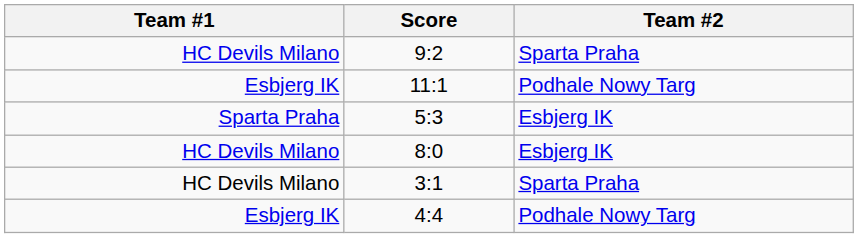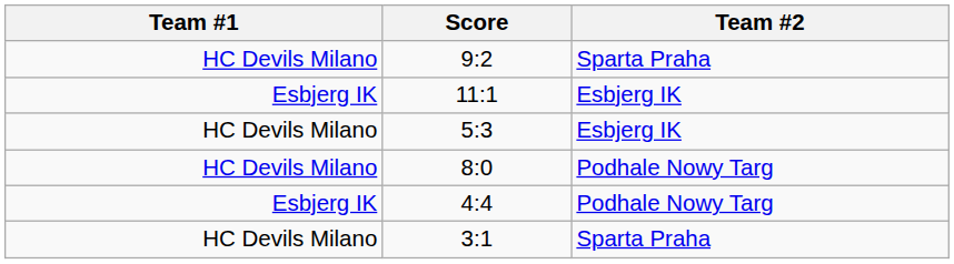11:1 | Team #2: Podhale Nowy Targ -> Esbjerg IK
5:3 | Team #1: Sparta Praha -> HC Devils Milano
8:0 | Team #2: Esbjerg IK -> Podhale Nowy Targ
rows swapped: 4:4 <-> 3:1
